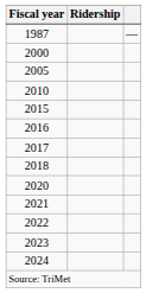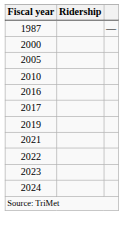- row: 2015
- row: 2018
+ row: 2019
- row: 2020
